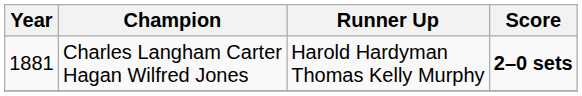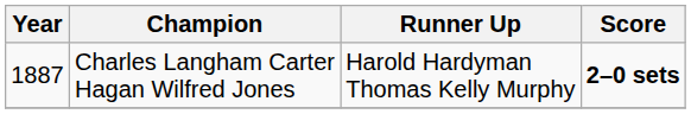Charles Langham Carter Hagan Wilfred Jones | Year: 1881 -> 1887
